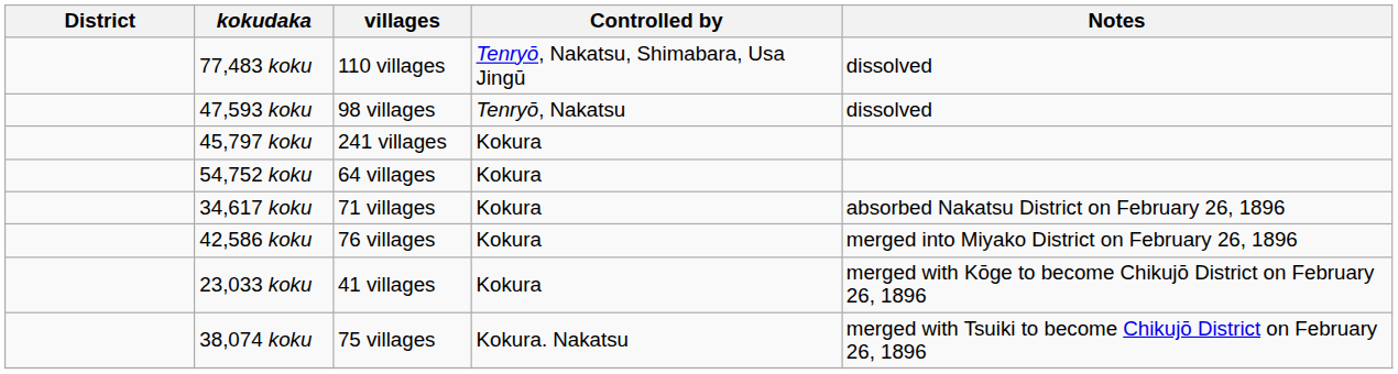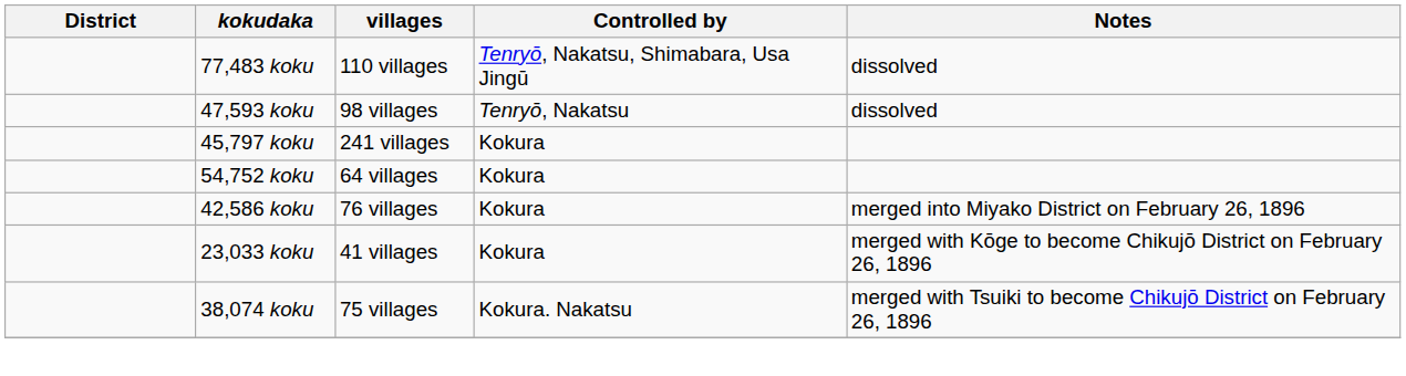- row: 34,617 koku | 71 villages | Kokura | absorbed Nakatsu District on February 26, 1896
